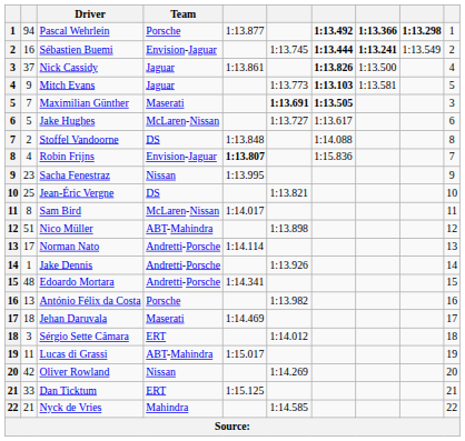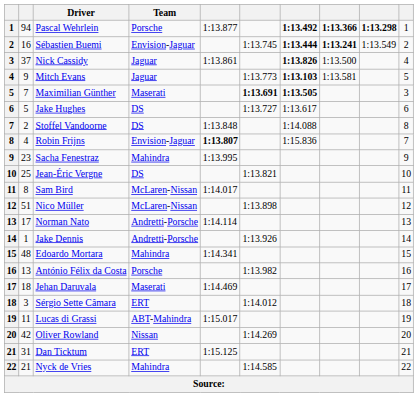Jake Hughes | Team: McLaren-Nissan -> DS
Sacha Fenestraz | Team: Nissan -> Mahindra
Nico Müller | Team: ABT-Mahindra -> McLaren-Nissan
Edoardo Mortara | Team: Andretti-Porsche -> Mahindra
Dan Ticktum | column 2: 33 -> 31
